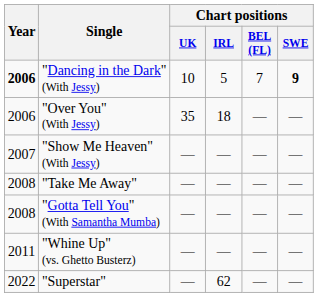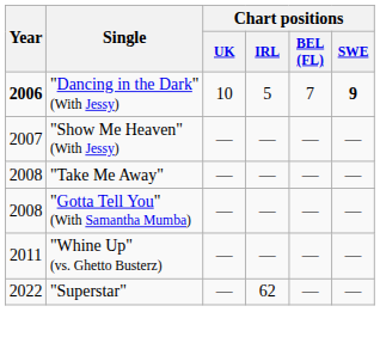- row: 2006 | "Over You" (With Jessy) | 35 | 18 | — | —
